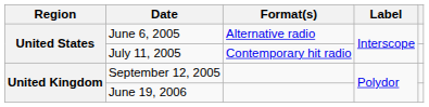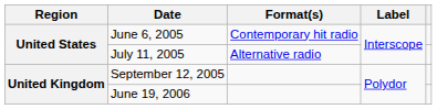June 6, 2005 | Format(s): Alternative radio -> Contemporary hit radio
July 11, 2005 | Format(s): Contemporary hit radio -> Alternative radio
